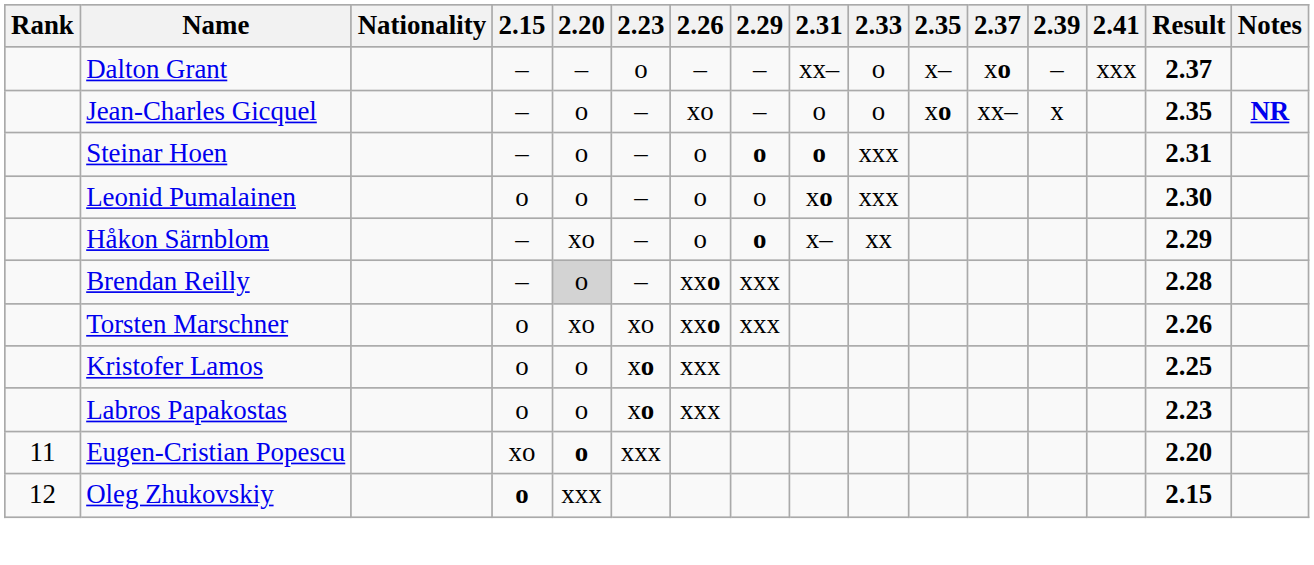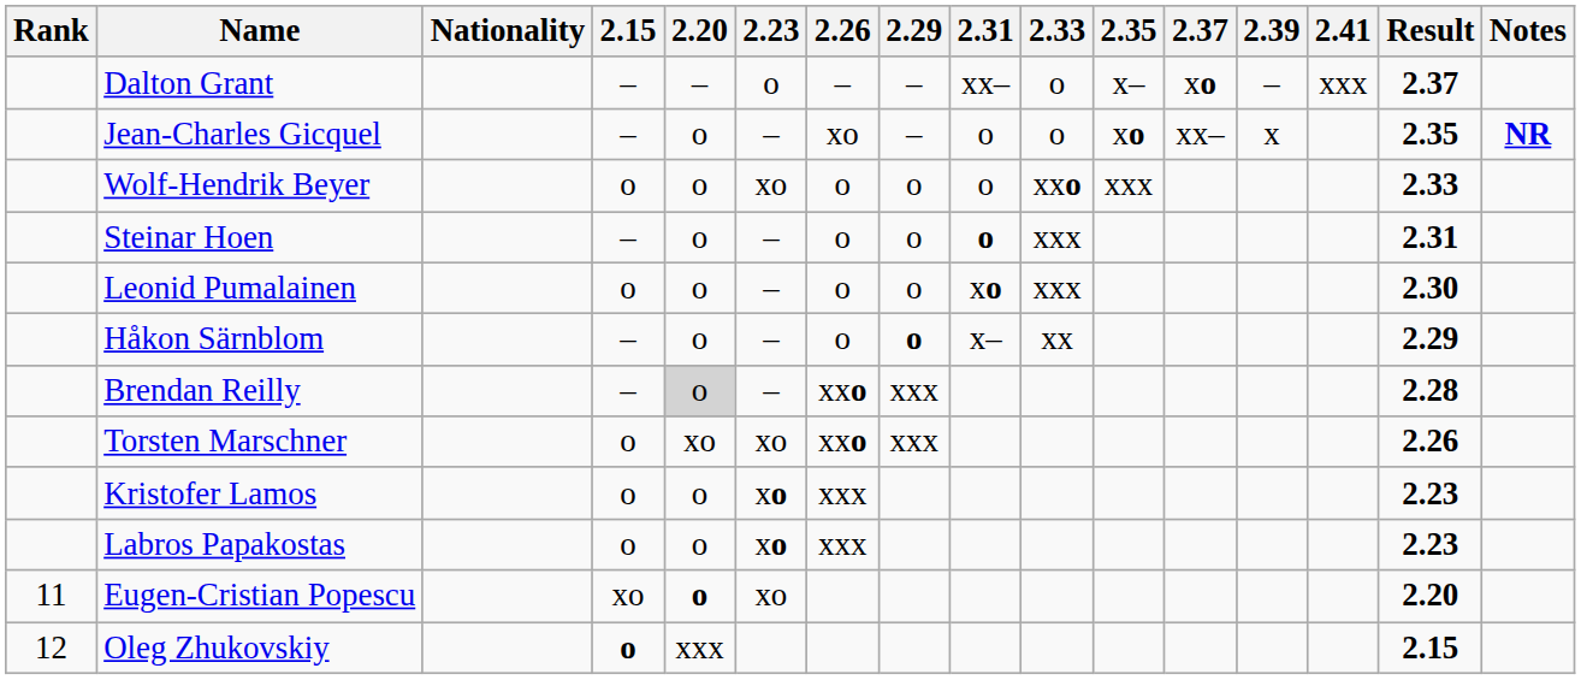+ row: Wolf-Hendrik Beyer | o | o | xo | o | o | o | xxo | xxx | 2.33
Steinar Hoen | 2.29: bold -> normal
Håkon Särnblom | 2.20: xo -> o
Kristofer Lamos | Result: 2.25 -> 2.23
Eugen-Cristian Popescu | 2.23: xxx -> xo
